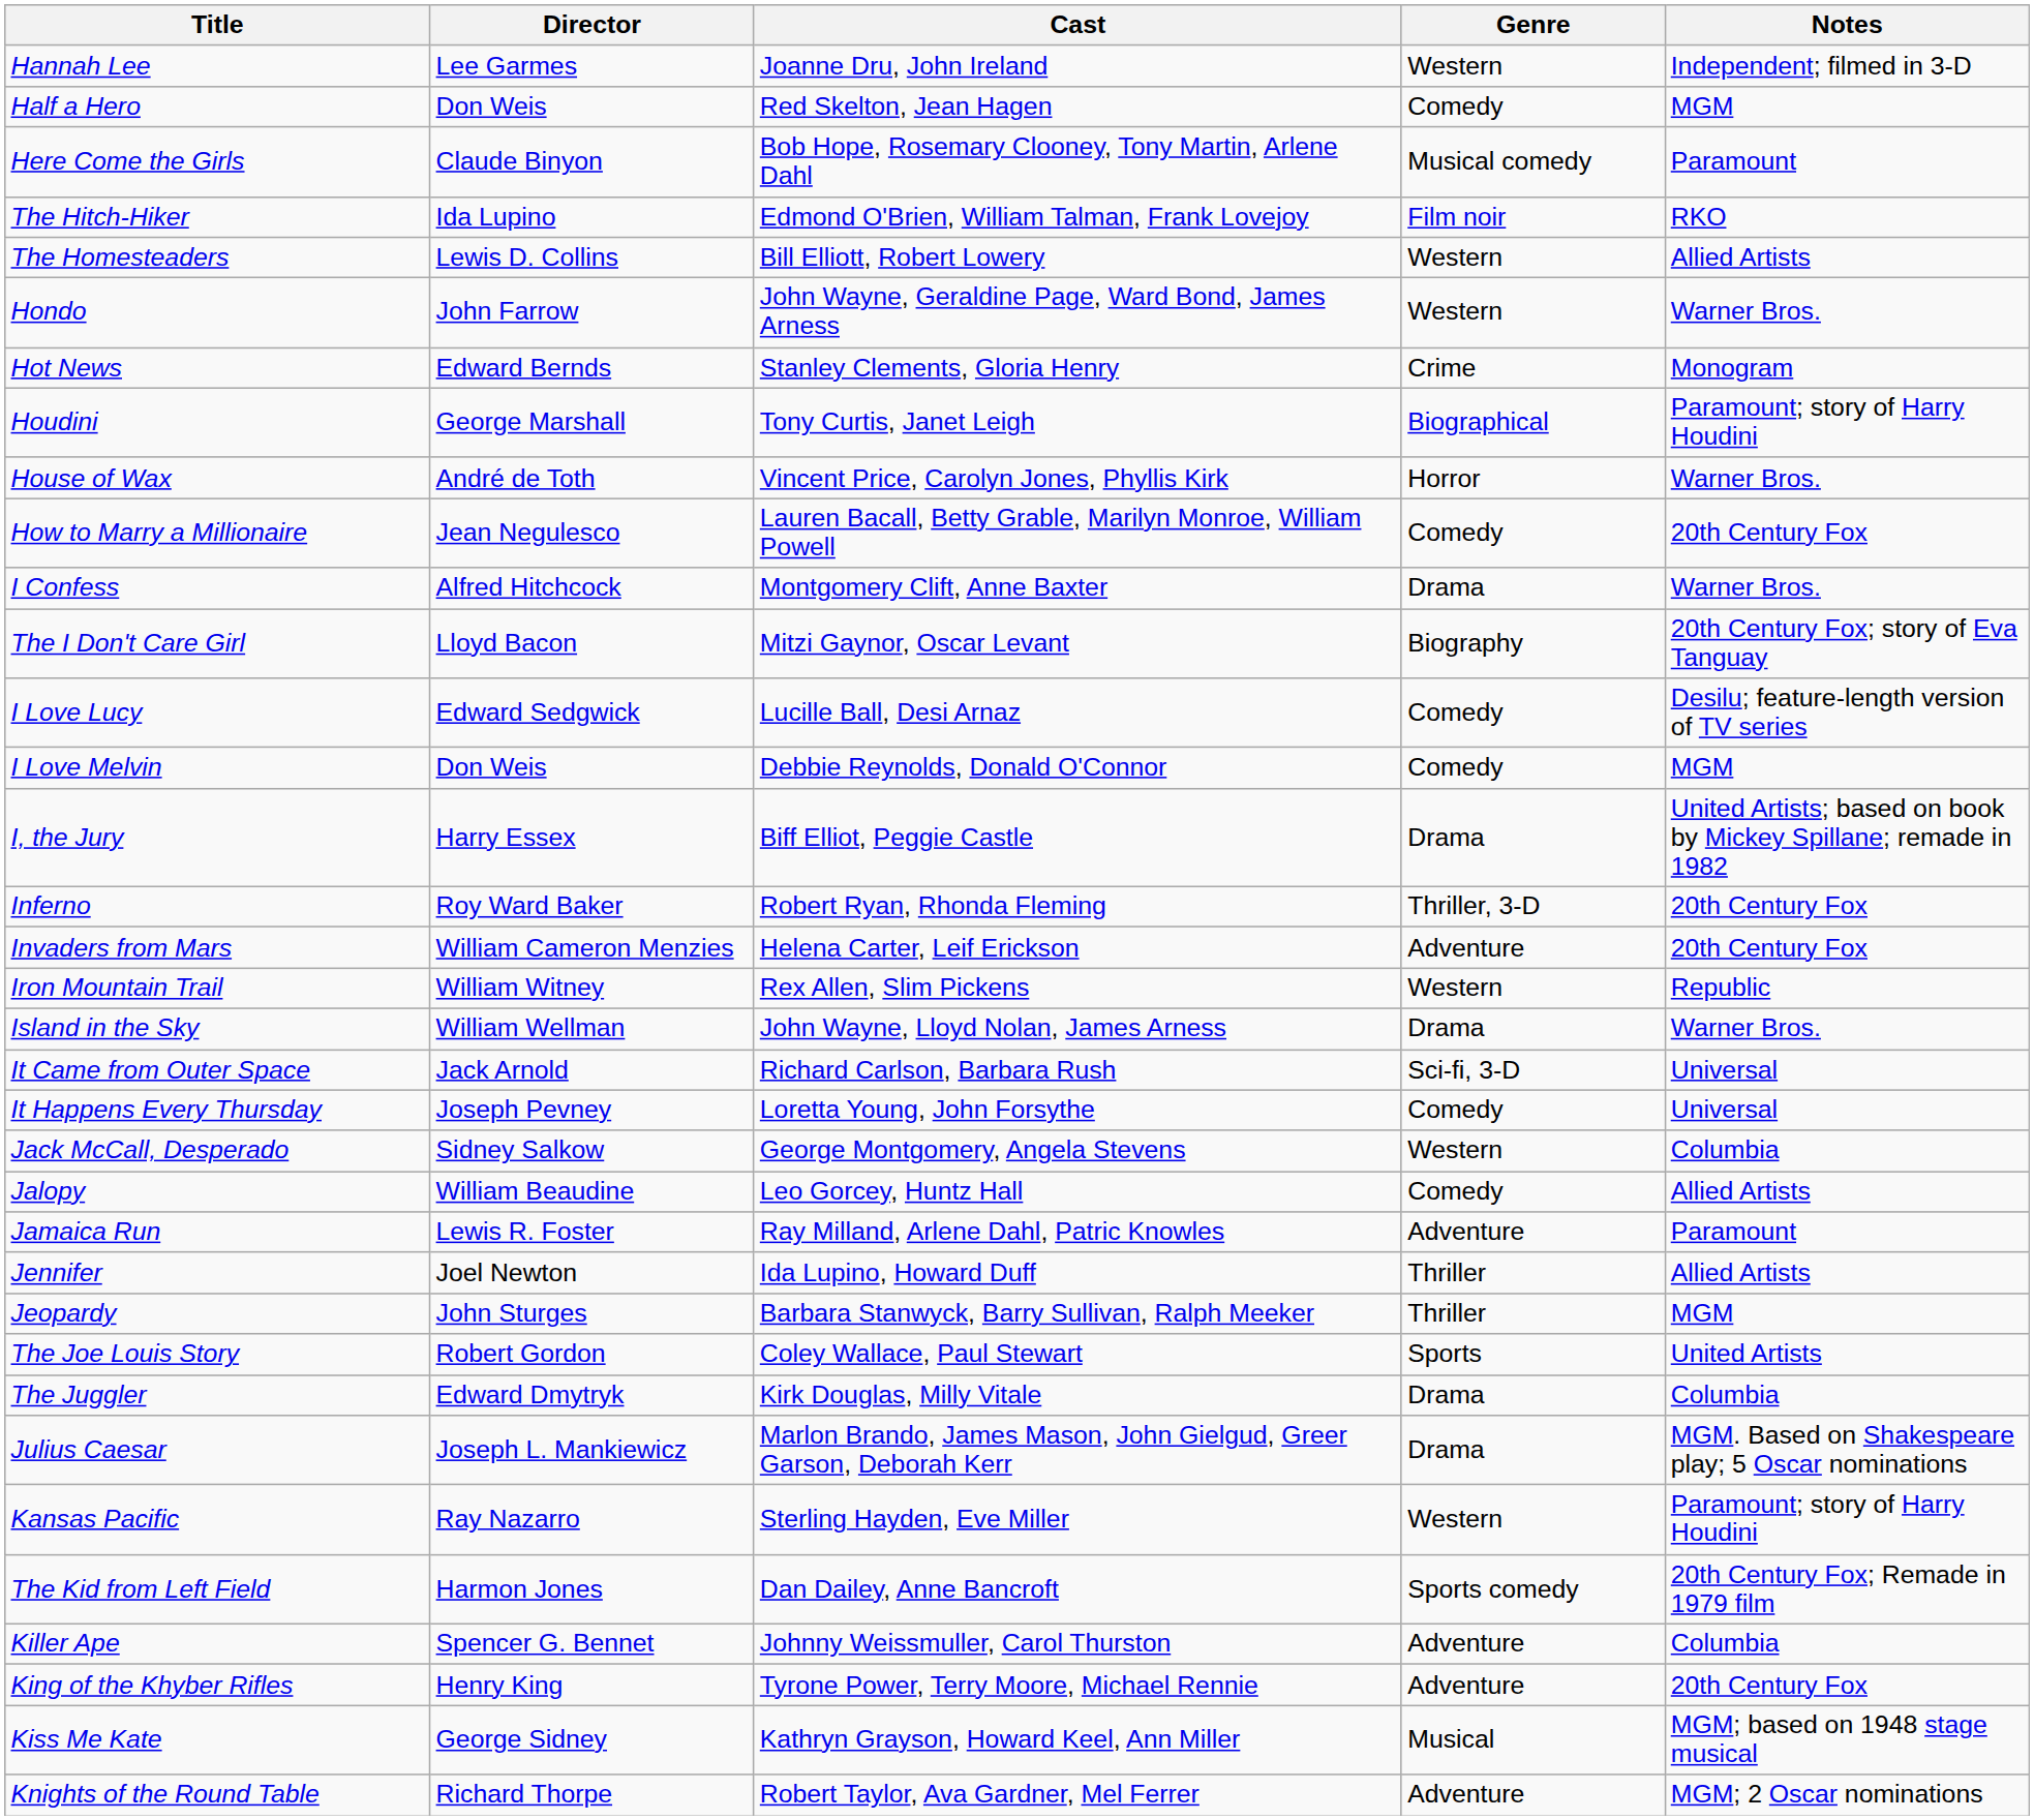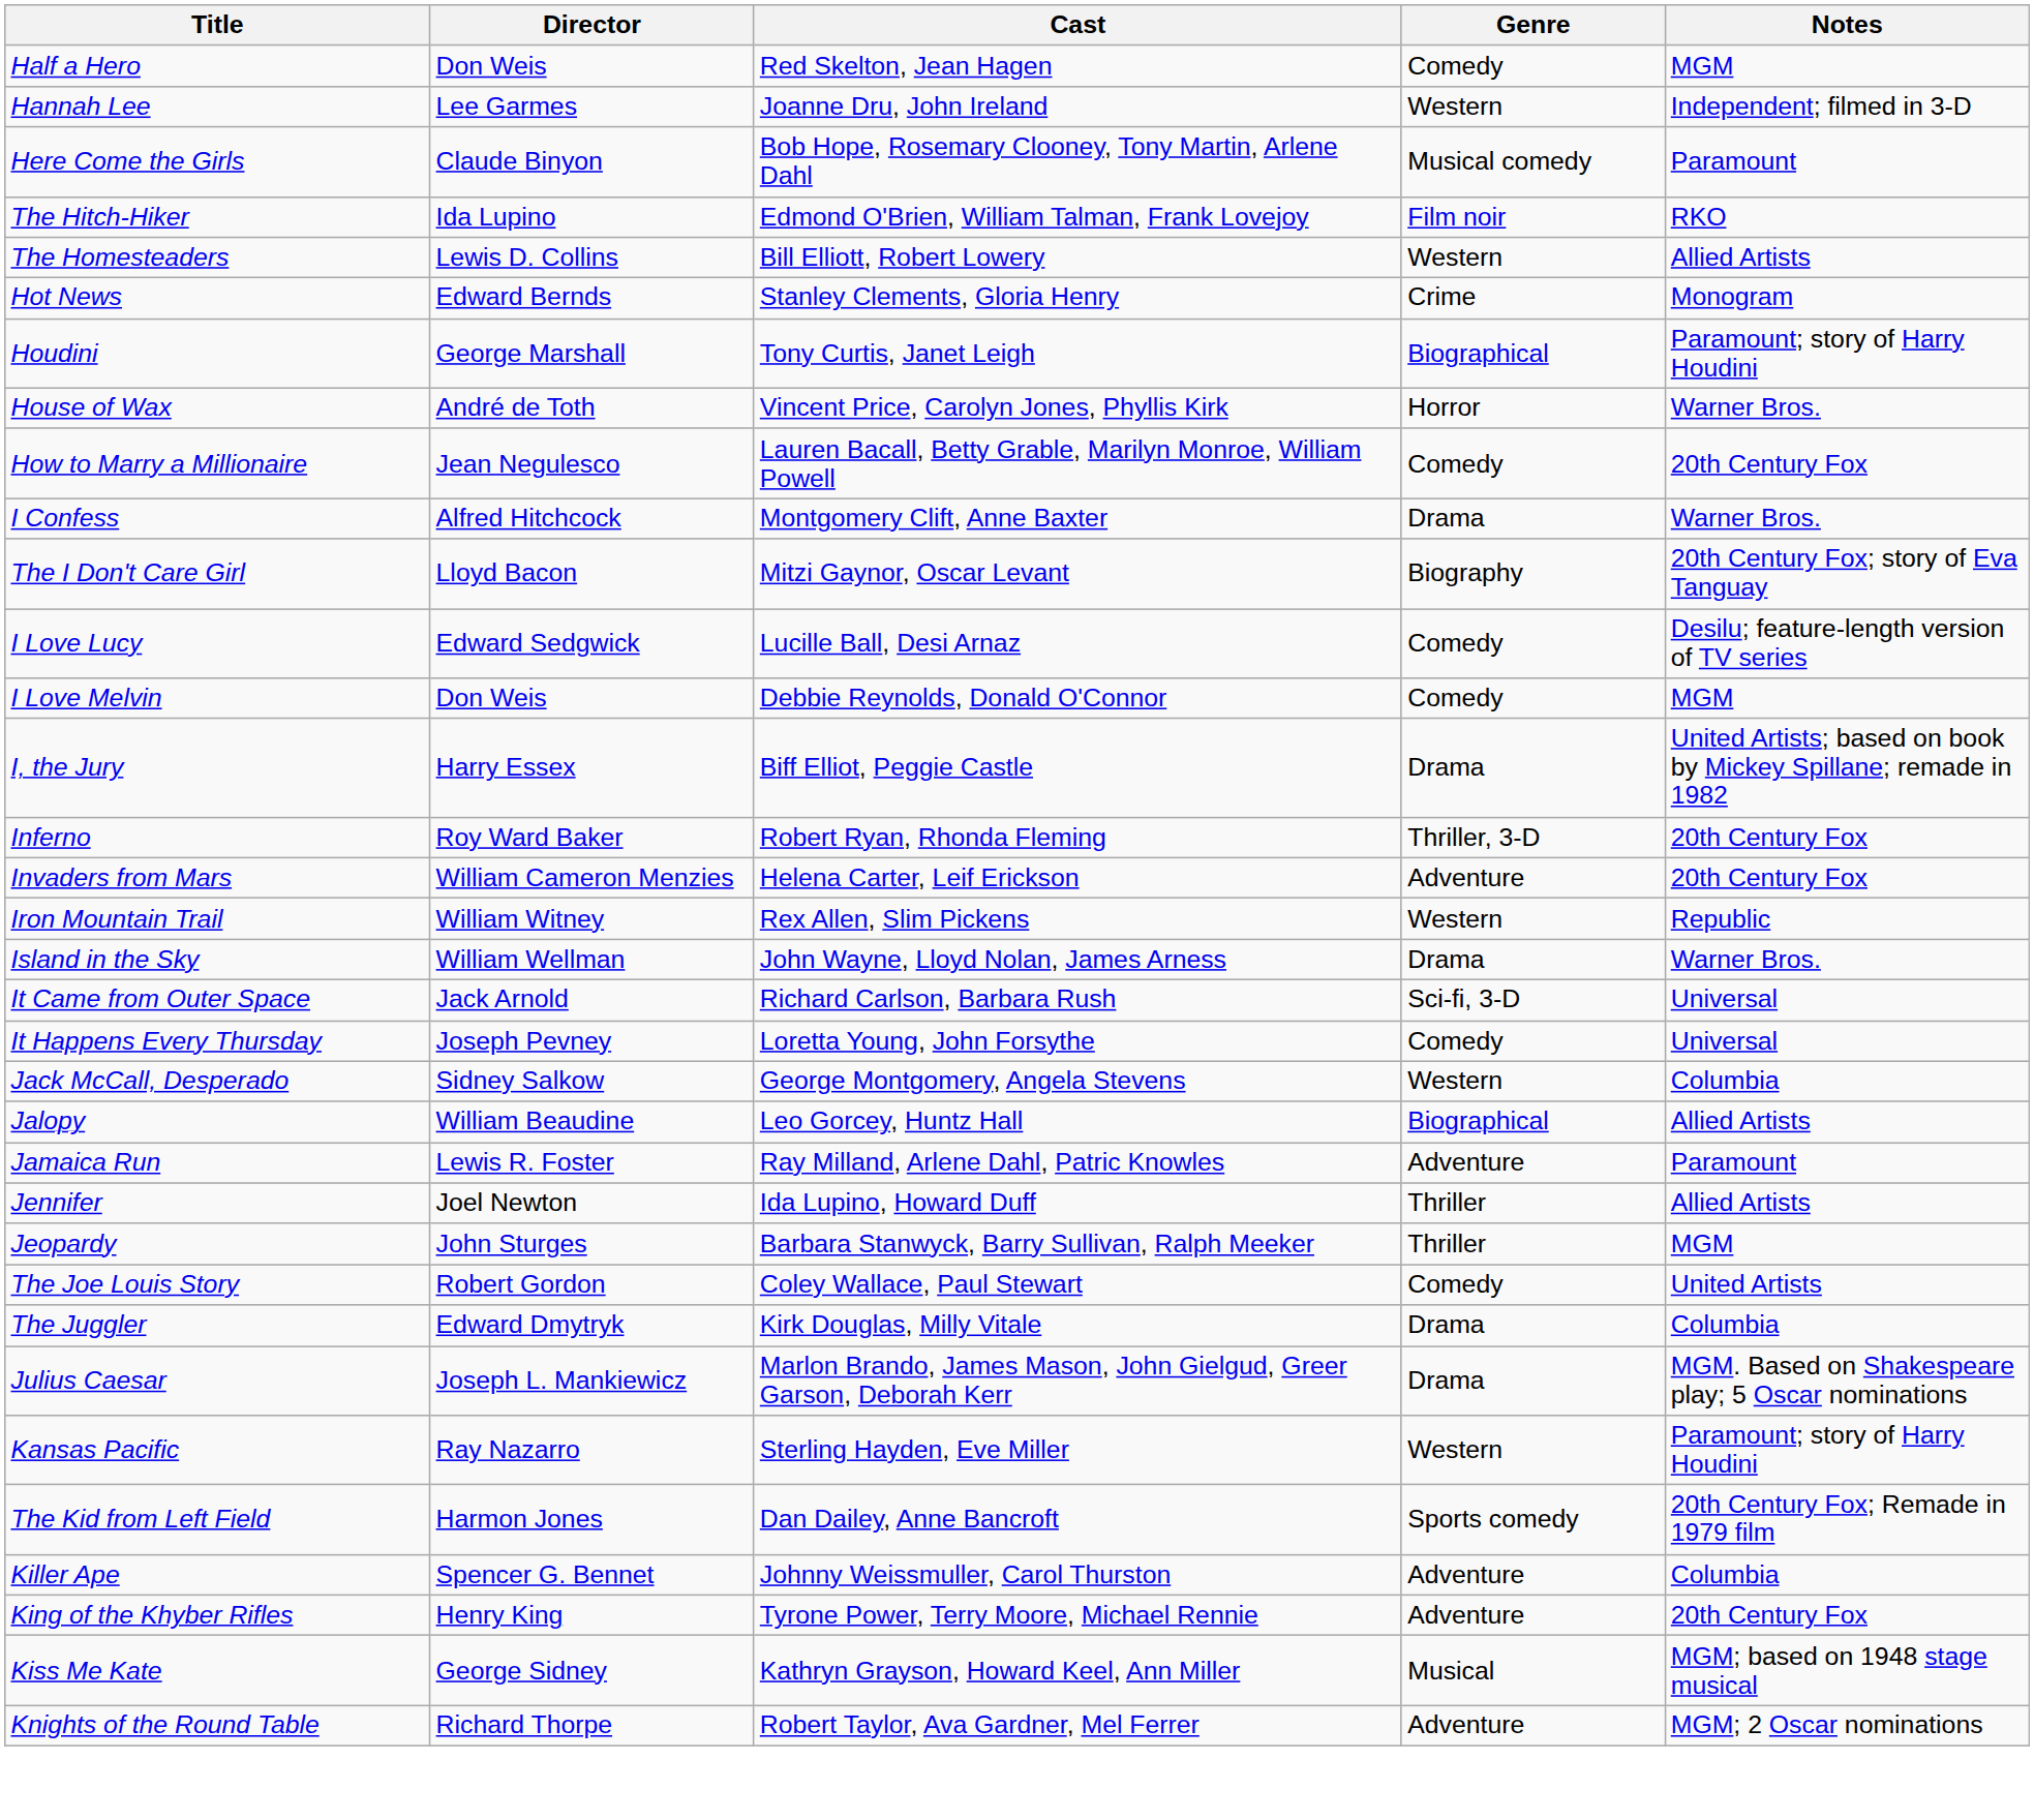rows swapped: Half a Hero <-> Hannah Lee
- row: Hondo | John Farrow | John Wayne, Geraldine Page, Ward Bond, James Arness | Western | Warner Bros.
Jalopy | Genre: Comedy -> Biographical
The Joe Louis Story | Genre: Sports -> Comedy
